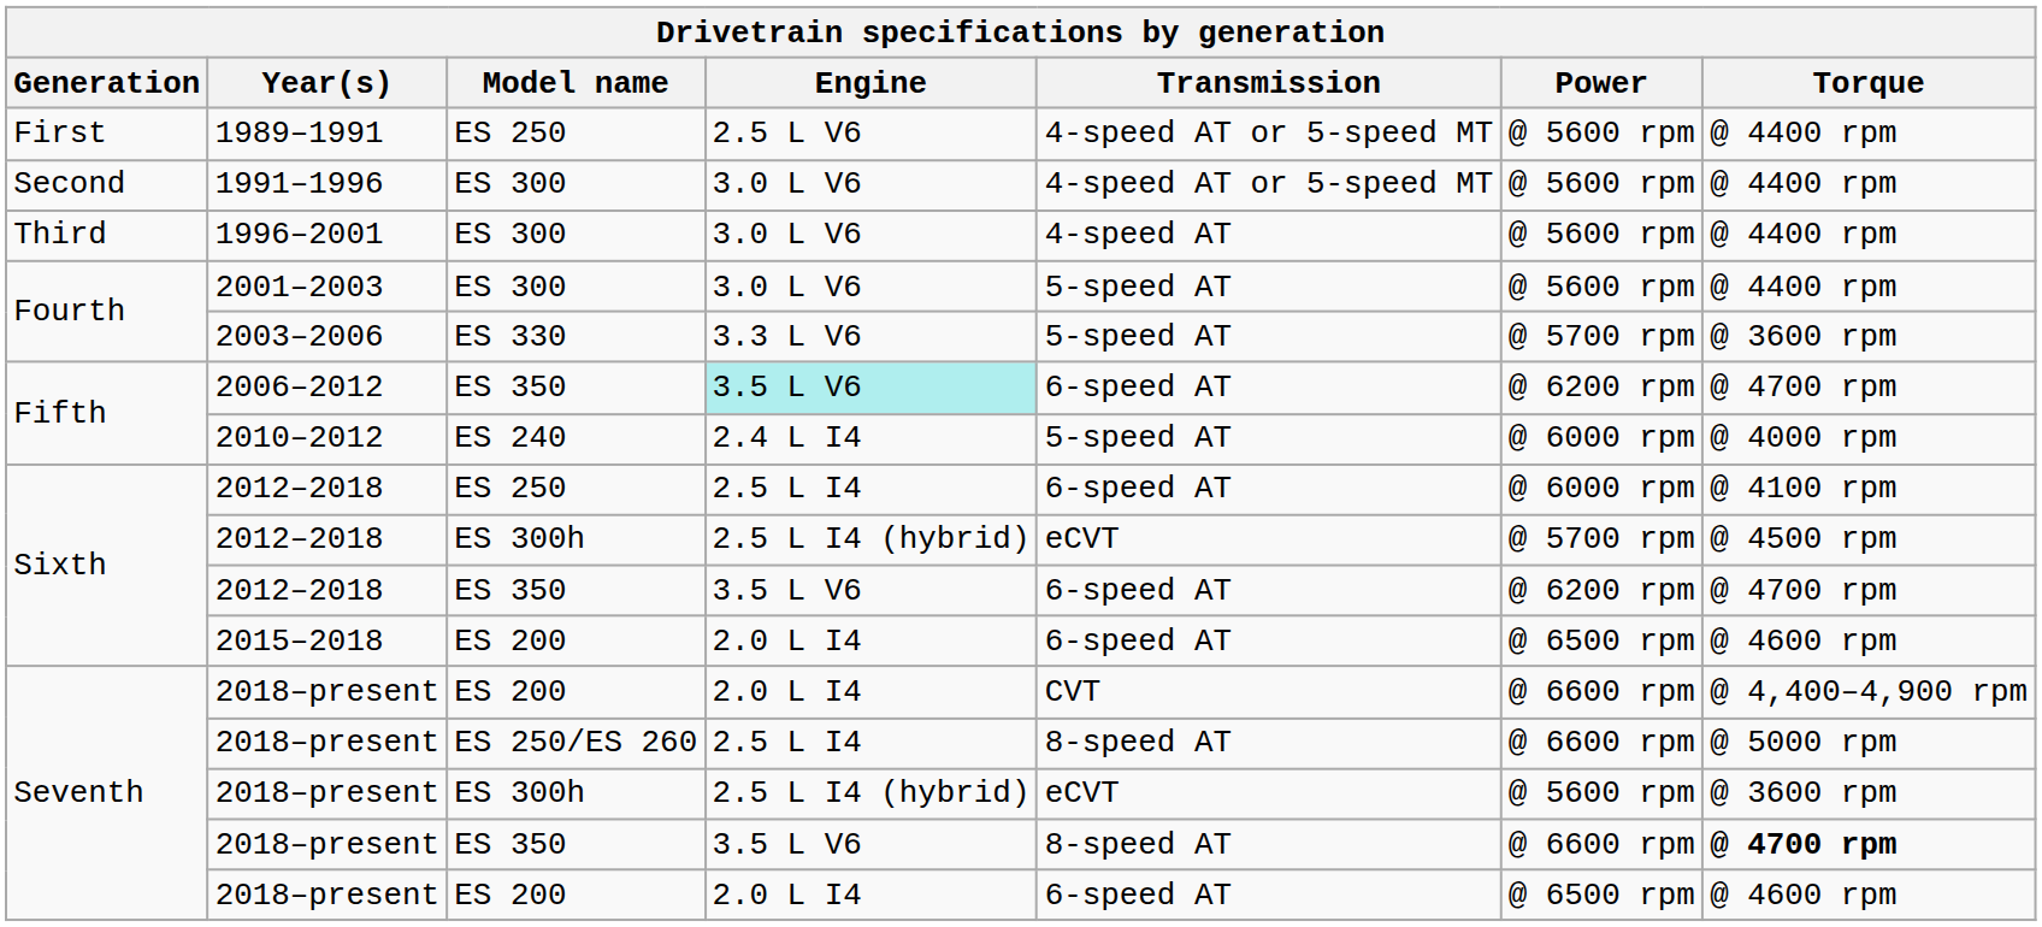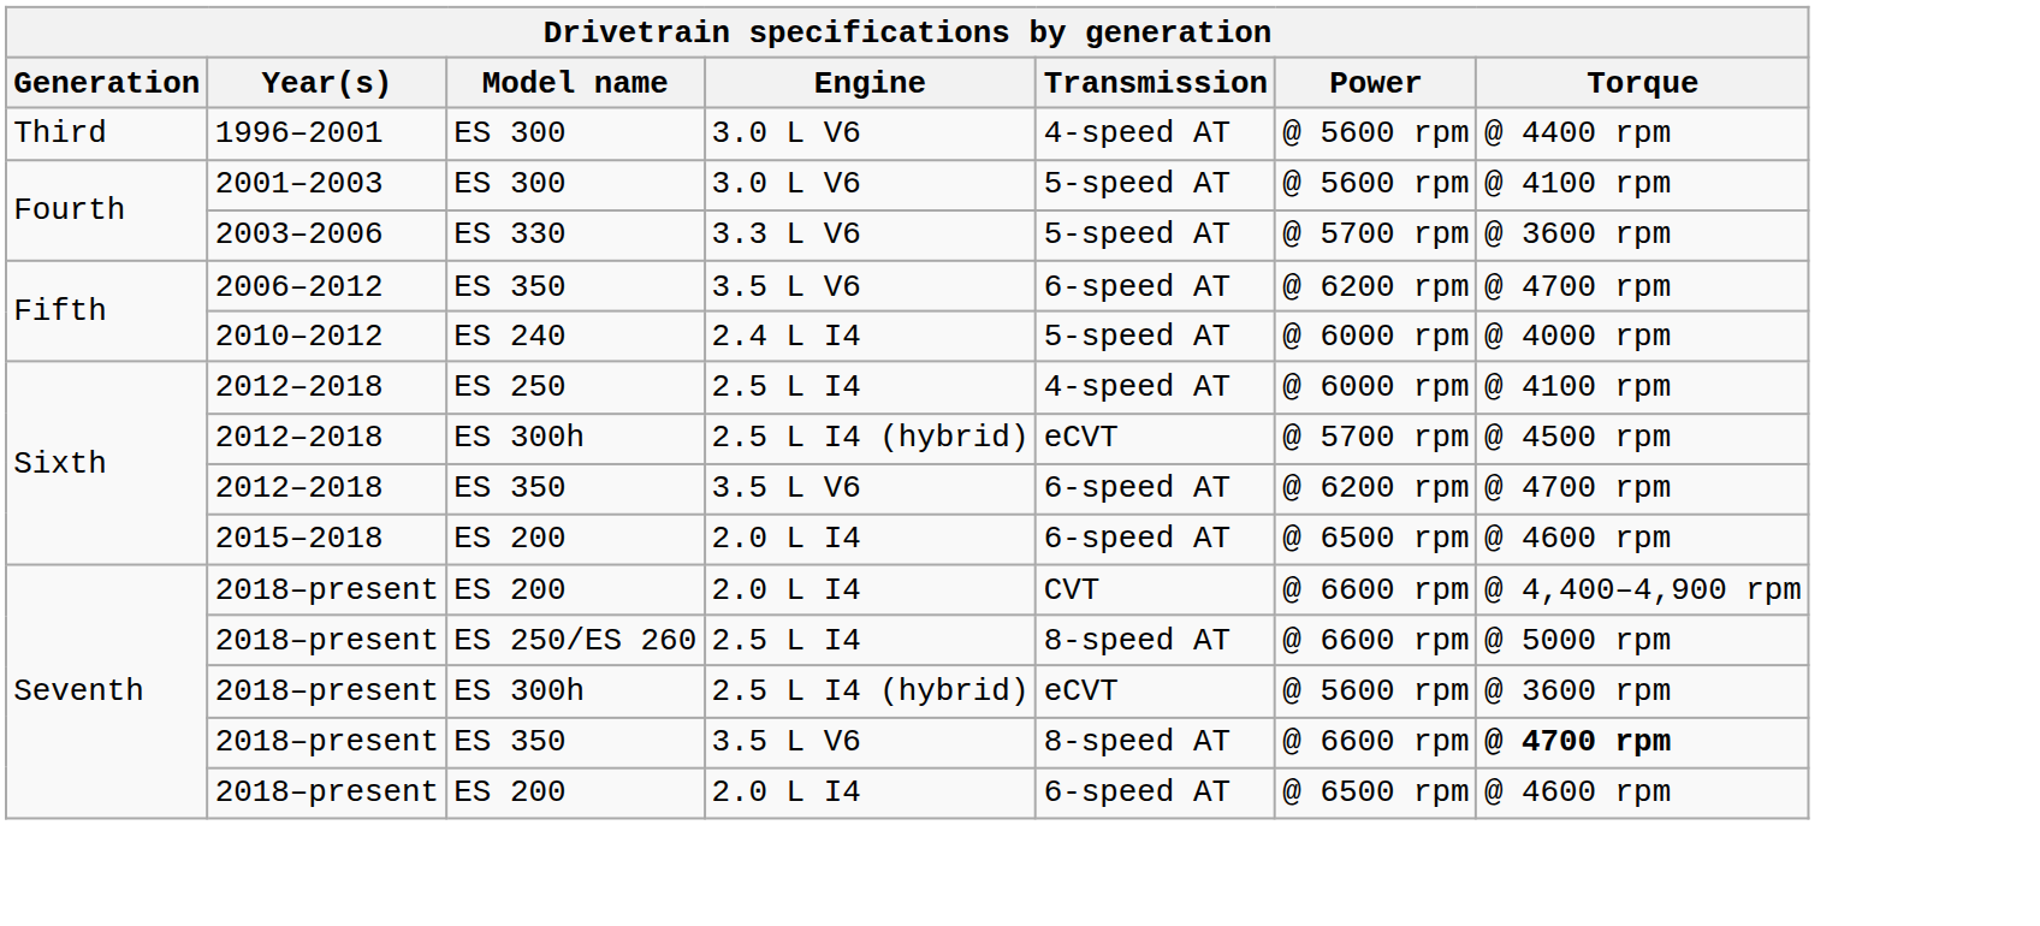- row: First | 1989–1991 | ES 250 | 2.5 L V6 | 4-speed AT or 5-speed MT | @ 5600 rpm | @ 4400 rpm
- row: Second | 1991–1996 | ES 300 | 3.0 L V6 | 4-speed AT or 5-speed MT | @ 5600 rpm | @ 4400 rpm
2001–2003 | Torque: @ 4400 rpm -> @ 4100 rpm
2006–2012 | Engine: paleturquoise background -> no background
2012–2018 / ES 250 | Transmission: 6-speed AT -> 4-speed AT
